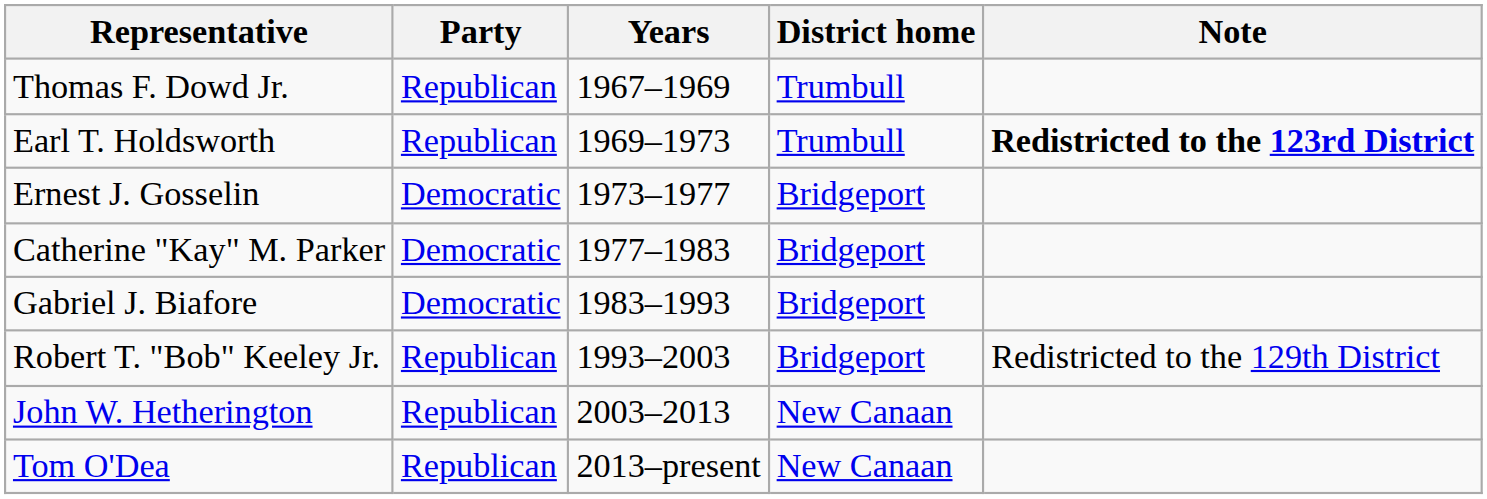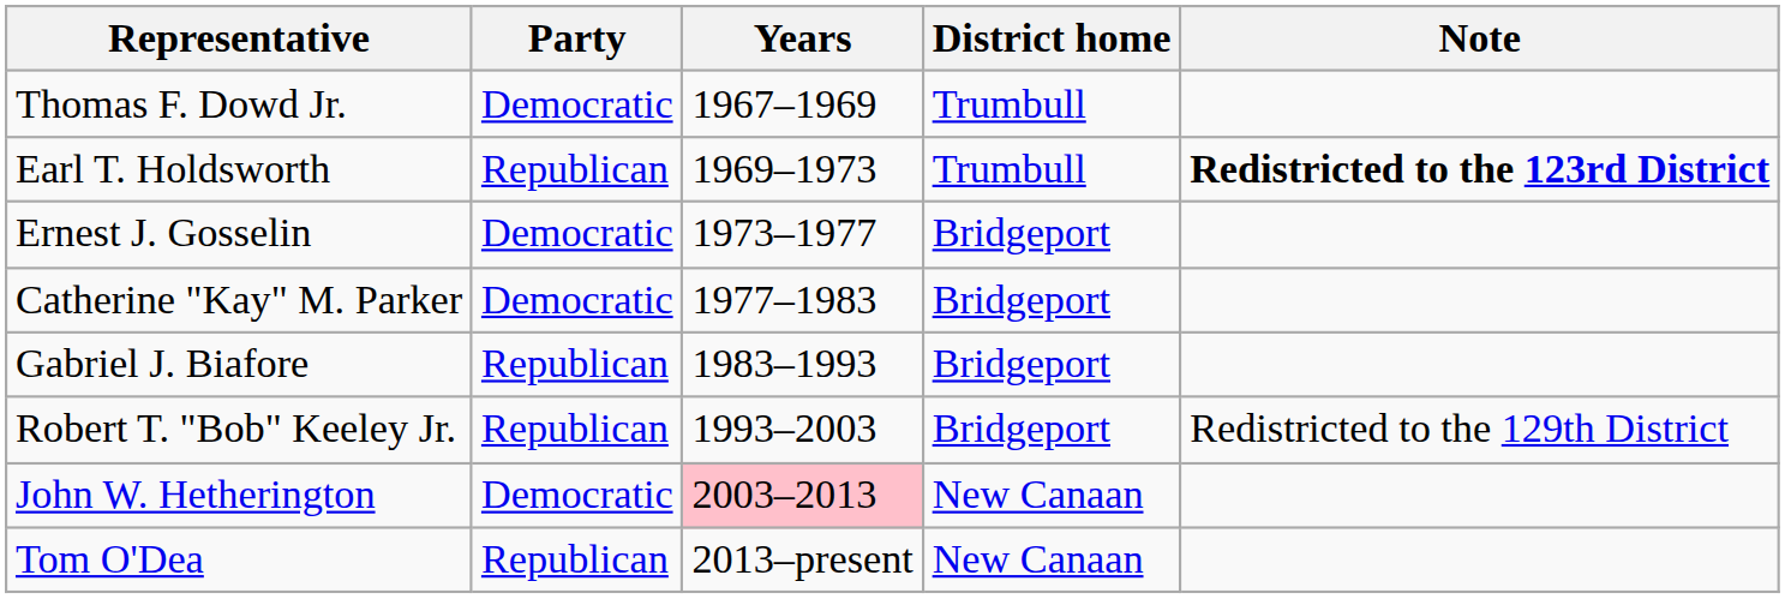Thomas F. Dowd Jr. | Party: Republican -> Democratic
Gabriel J. Biafore | Party: Democratic -> Republican
John W. Hetherington | Party: Republican -> Democratic
John W. Hetherington | Years: no background -> pink background
